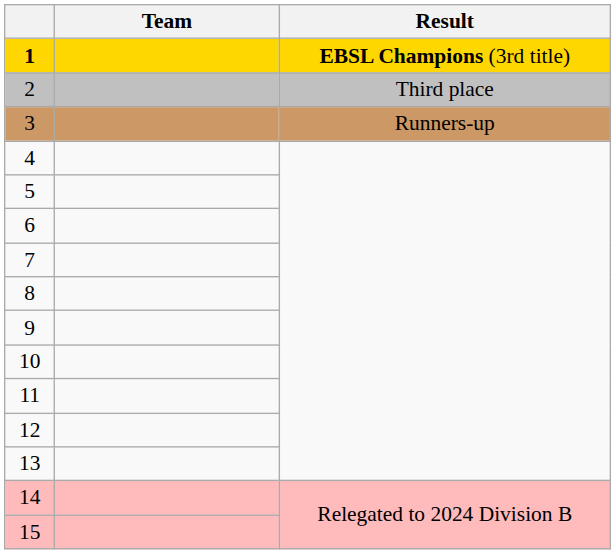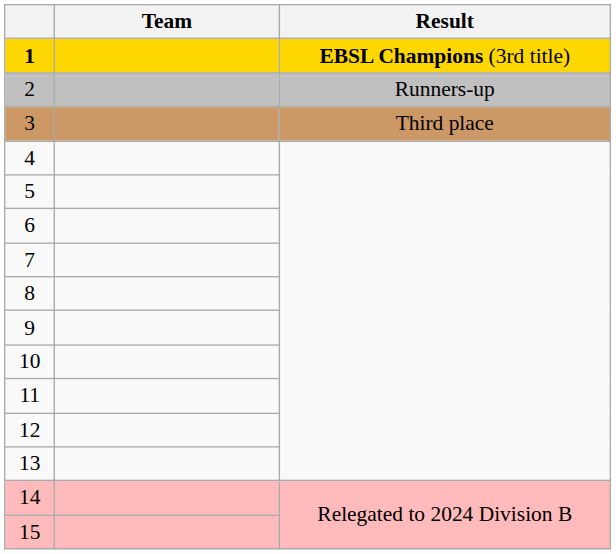2 | Result: Third place -> Runners-up
3 | Result: Runners-up -> Third place
